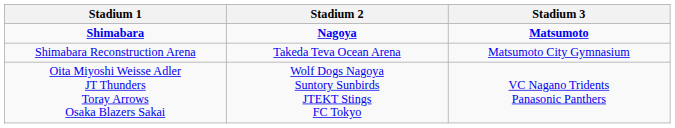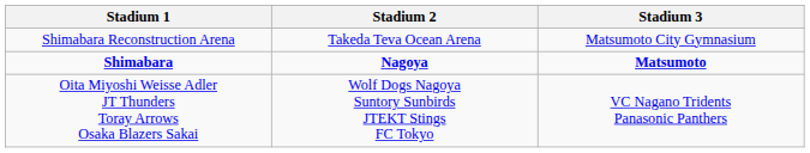rows swapped: Shimabara <-> Shimabara Reconstruction Arena
